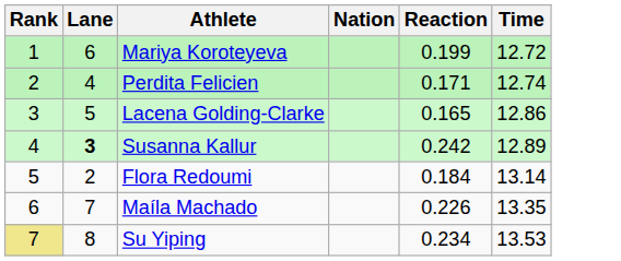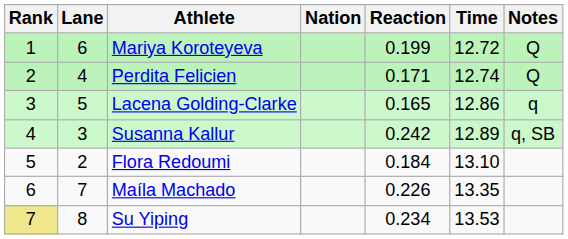+ column: Notes | Q | Q | q | q, SB
Susanna Kallur | Lane: bold -> normal
Flora Redoumi | Time: 13.14 -> 13.10
